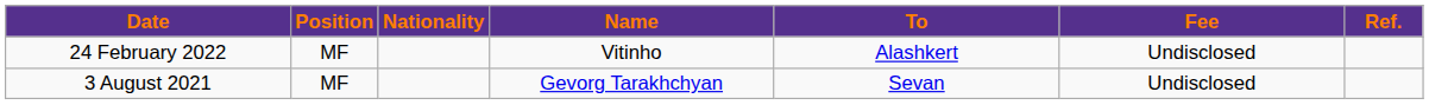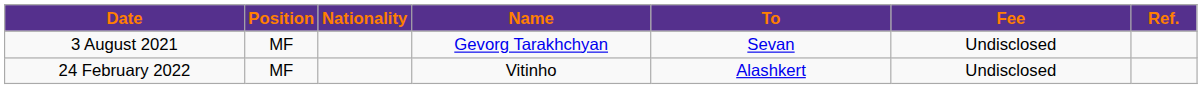rows swapped: 3 August 2021 <-> 24 February 2022
